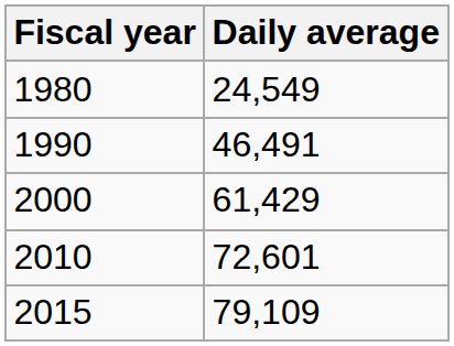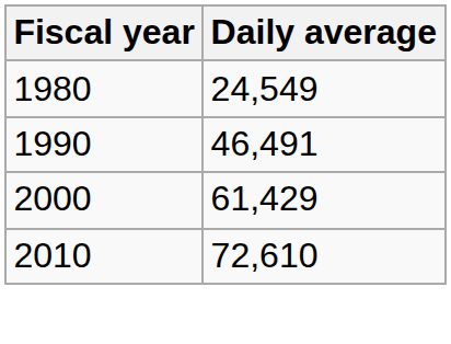2010 | Daily average: 72,601 -> 72,610
- row: 2015 | 79,109
